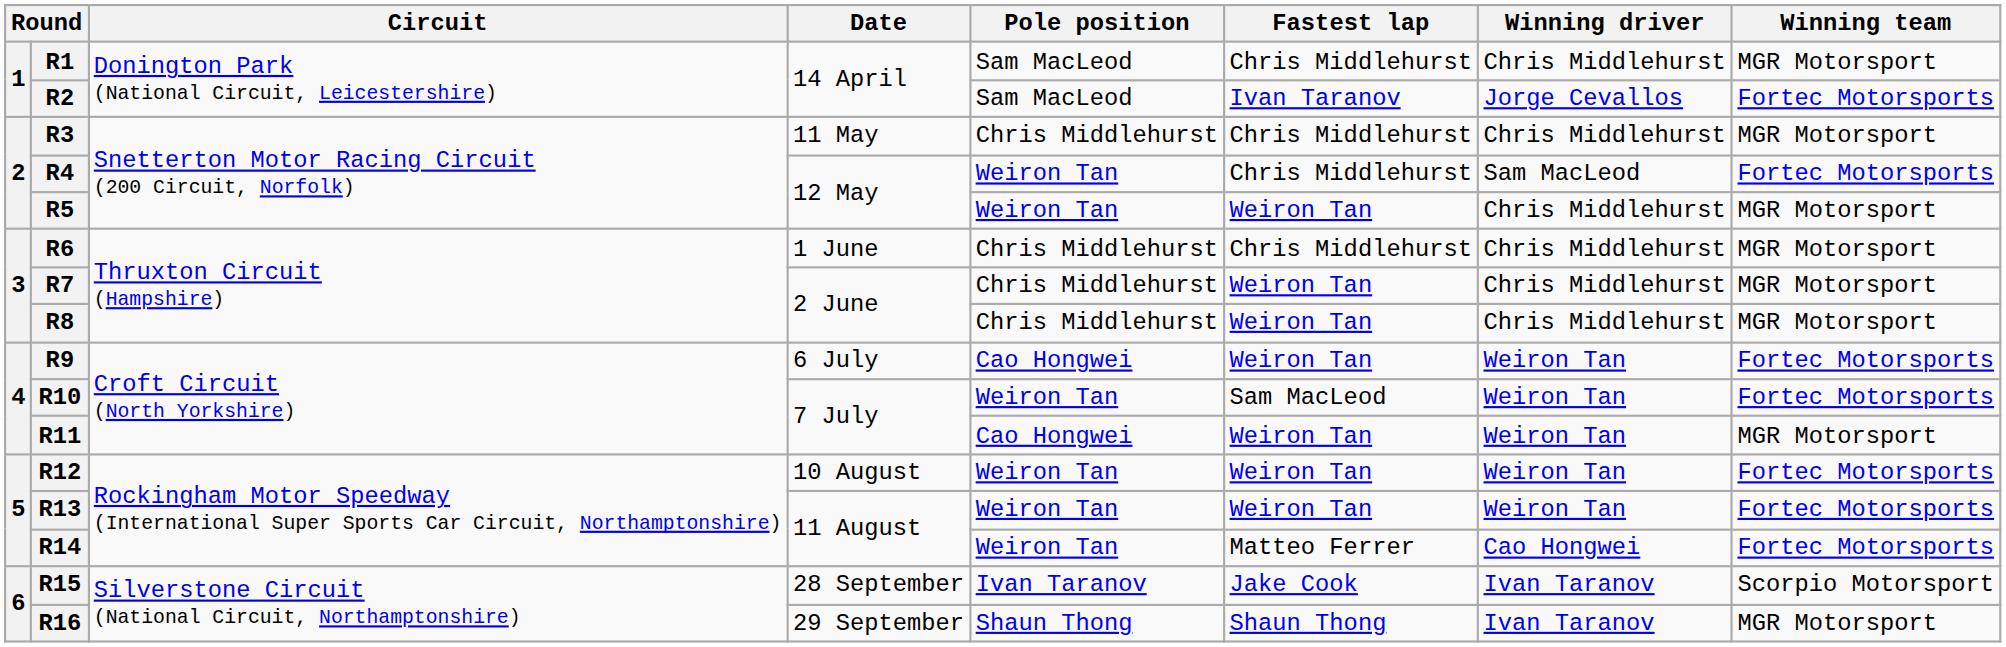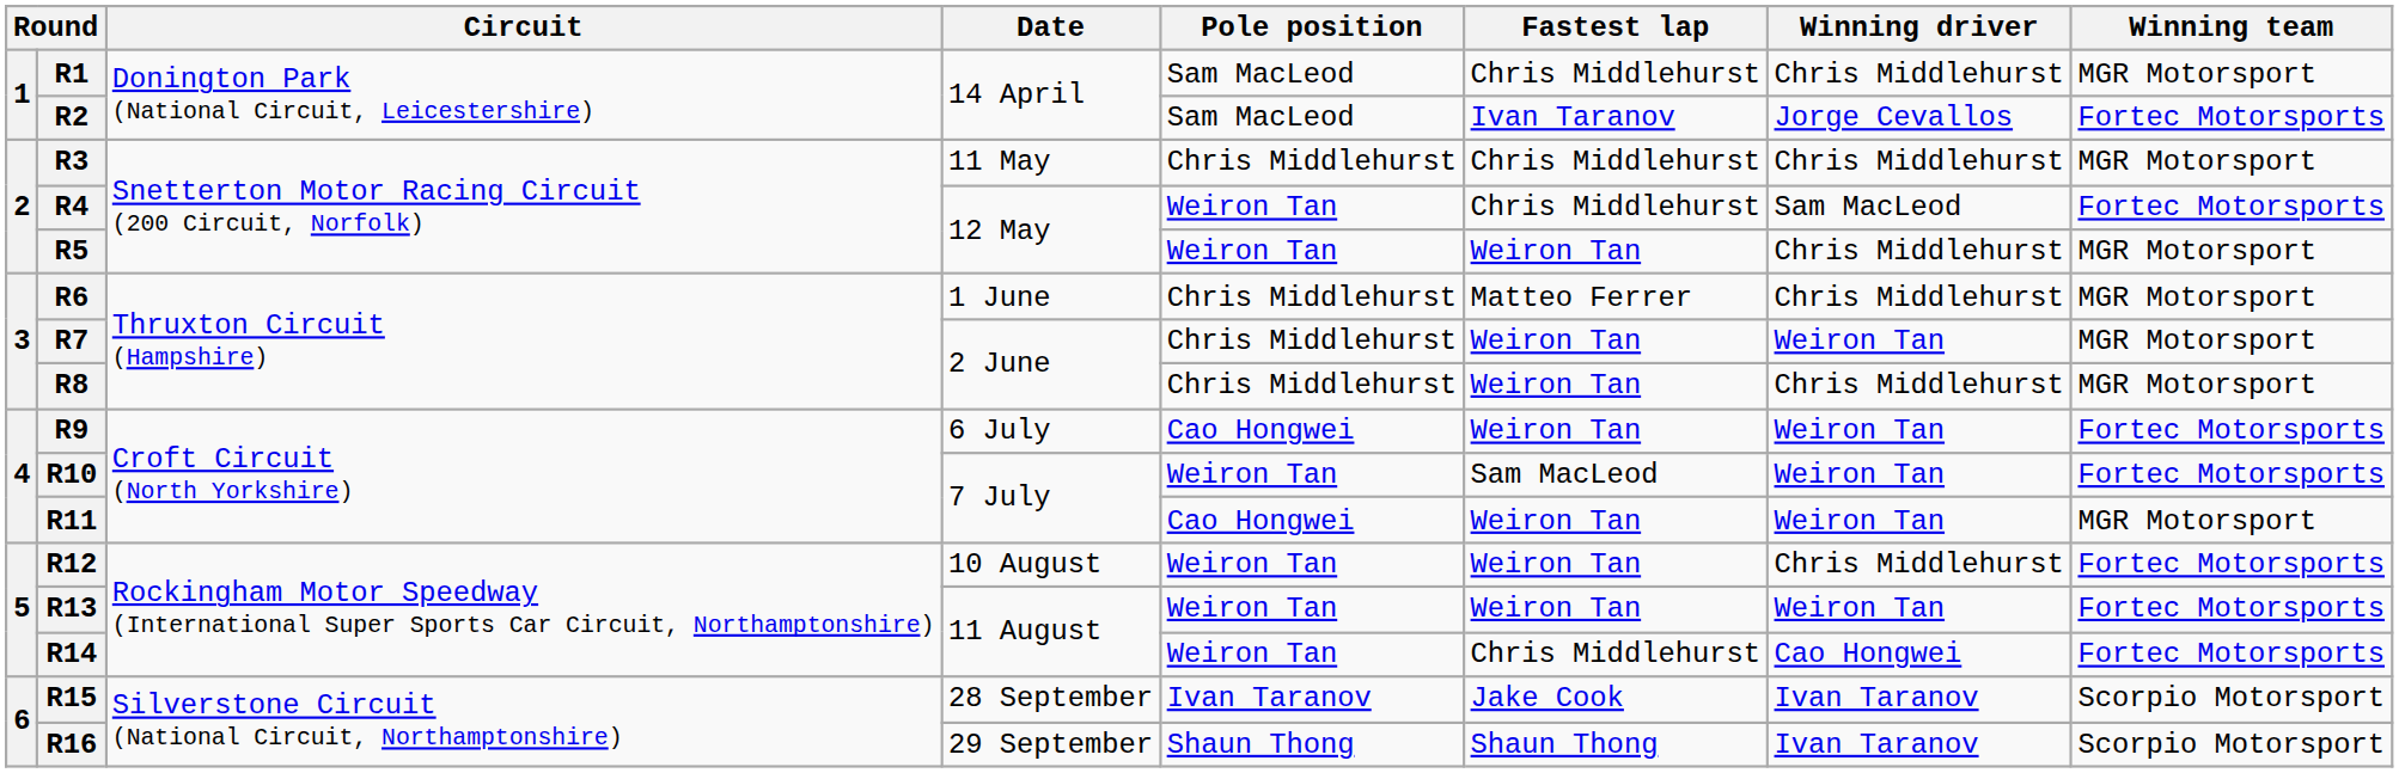R6 | Fastest lap: Chris Middlehurst -> Matteo Ferrer
R7 | Winning driver: Chris Middlehurst -> Weiron Tan
R12 | Winning driver: Weiron Tan -> Chris Middlehurst
R14 | Fastest lap: Matteo Ferrer -> Chris Middlehurst
R16 | Winning team: MGR Motorsport -> Scorpio Motorsport
